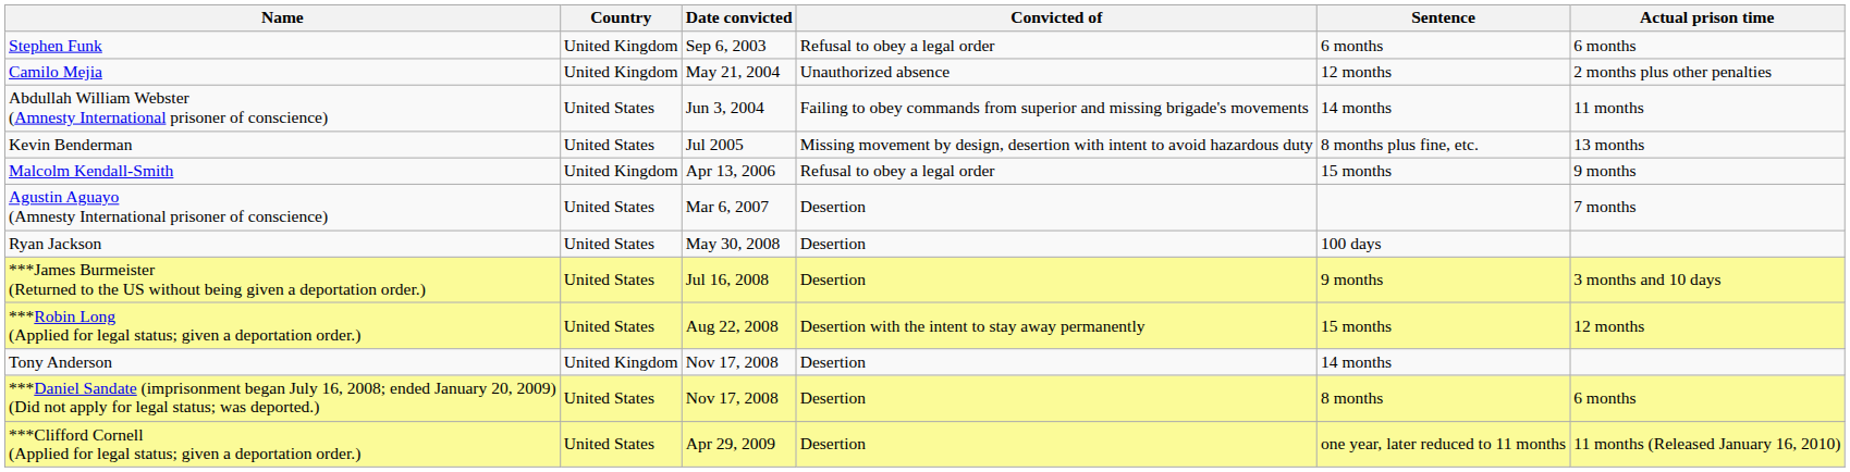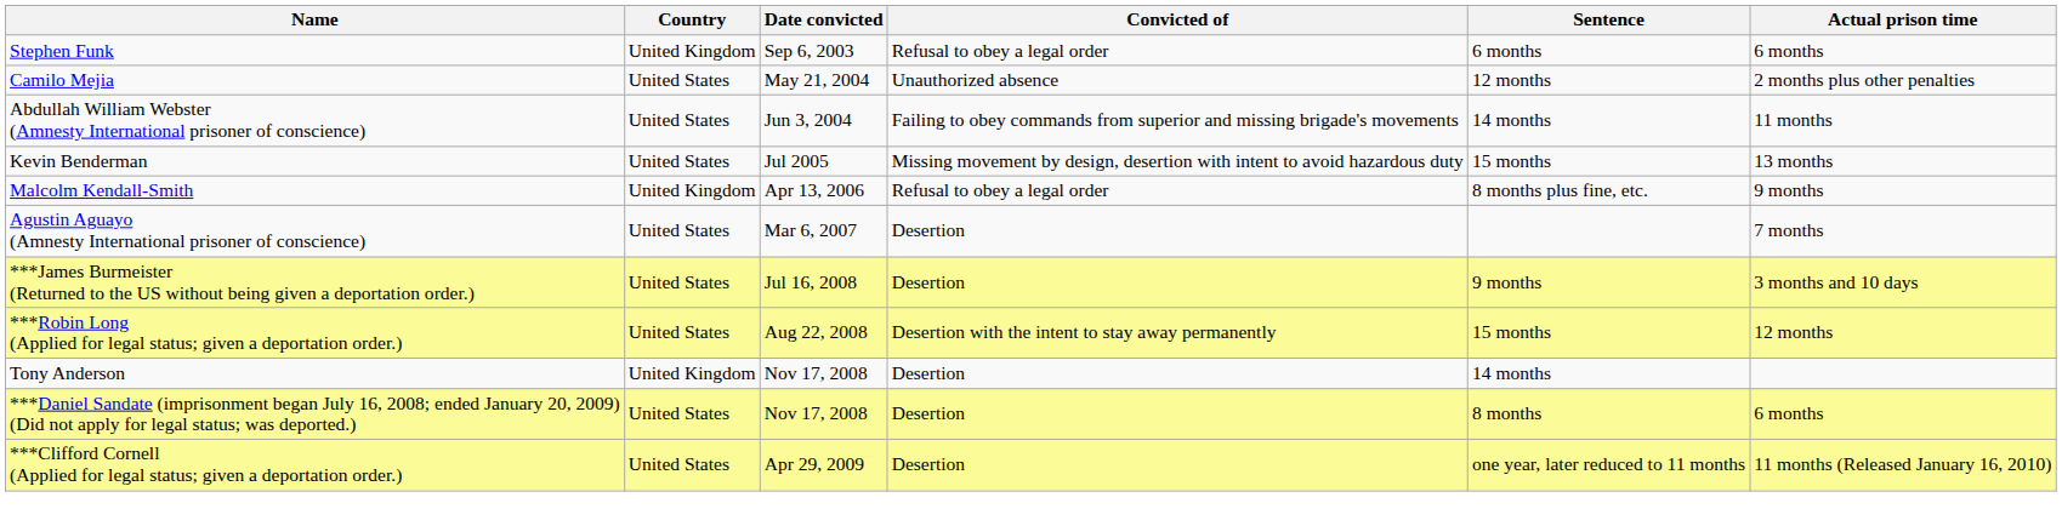Camilo Mejia | Country: United Kingdom -> United States
Kevin Benderman | Sentence: 8 months plus fine, etc. -> 15 months
Malcolm Kendall-Smith | Sentence: 15 months -> 8 months plus fine, etc.
- row: Ryan Jackson | United States | May 30, 2008 | Desertion | 100 days
